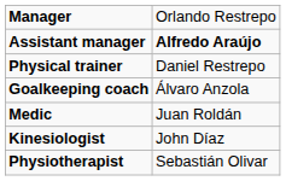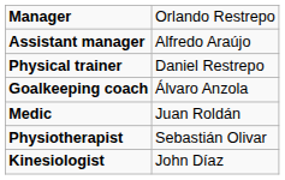Assistant manager | column 2: bold -> normal
rows swapped: Physiotherapist <-> Kinesiologist
